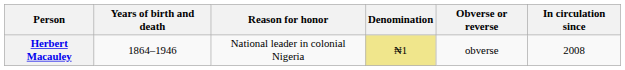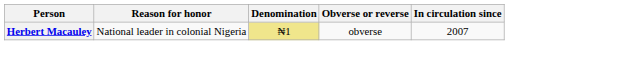- column: Years of birth and death | 1864–1946
Herbert Macauley | In circulation since: 2008 -> 2007
